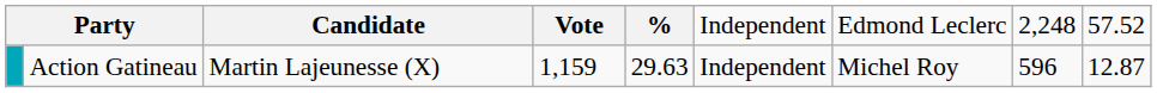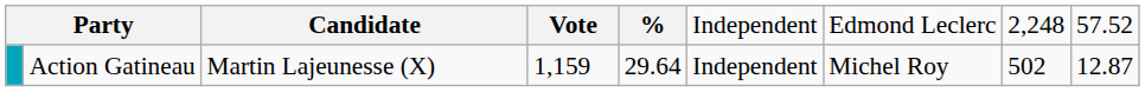Action Gatineau | column 5: 29.63 -> 29.64
Action Gatineau | column 8: 596 -> 502
